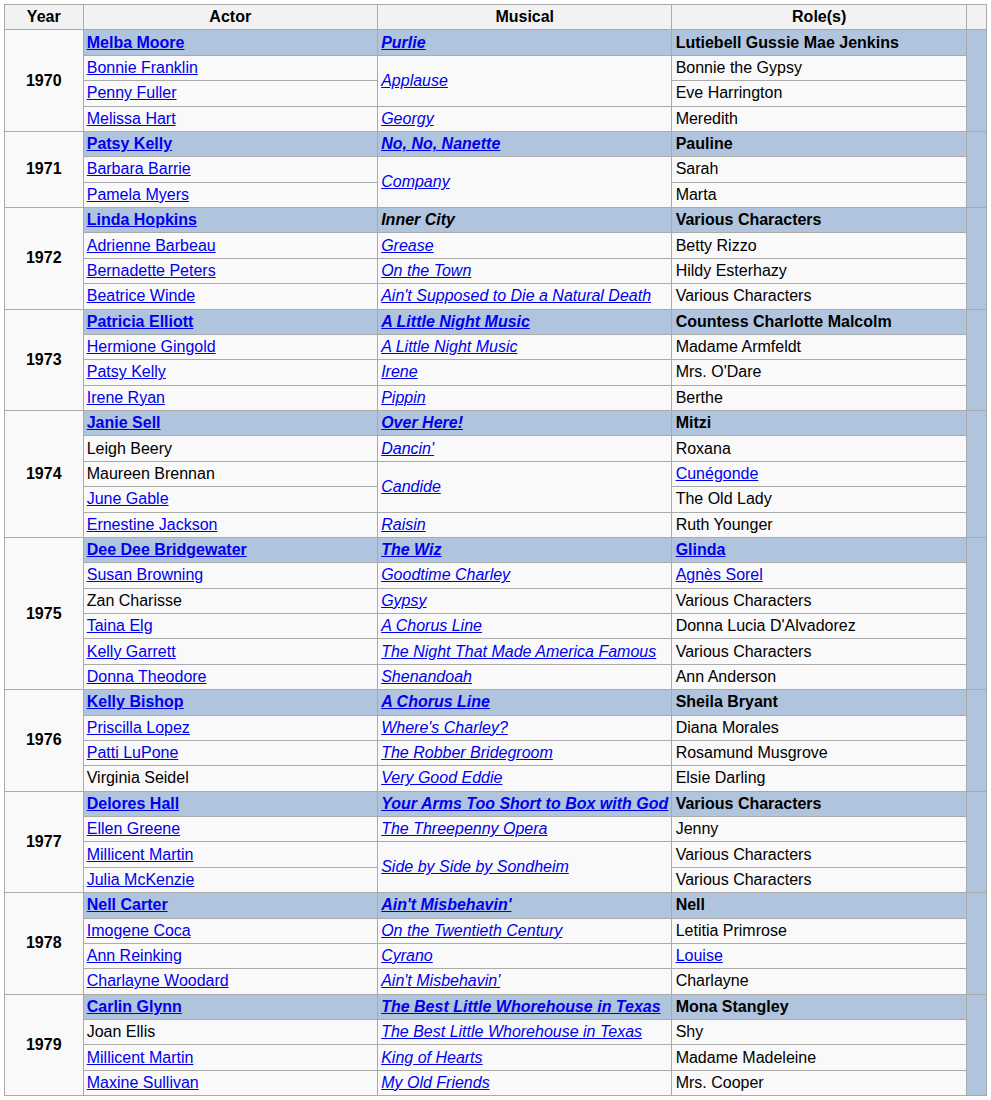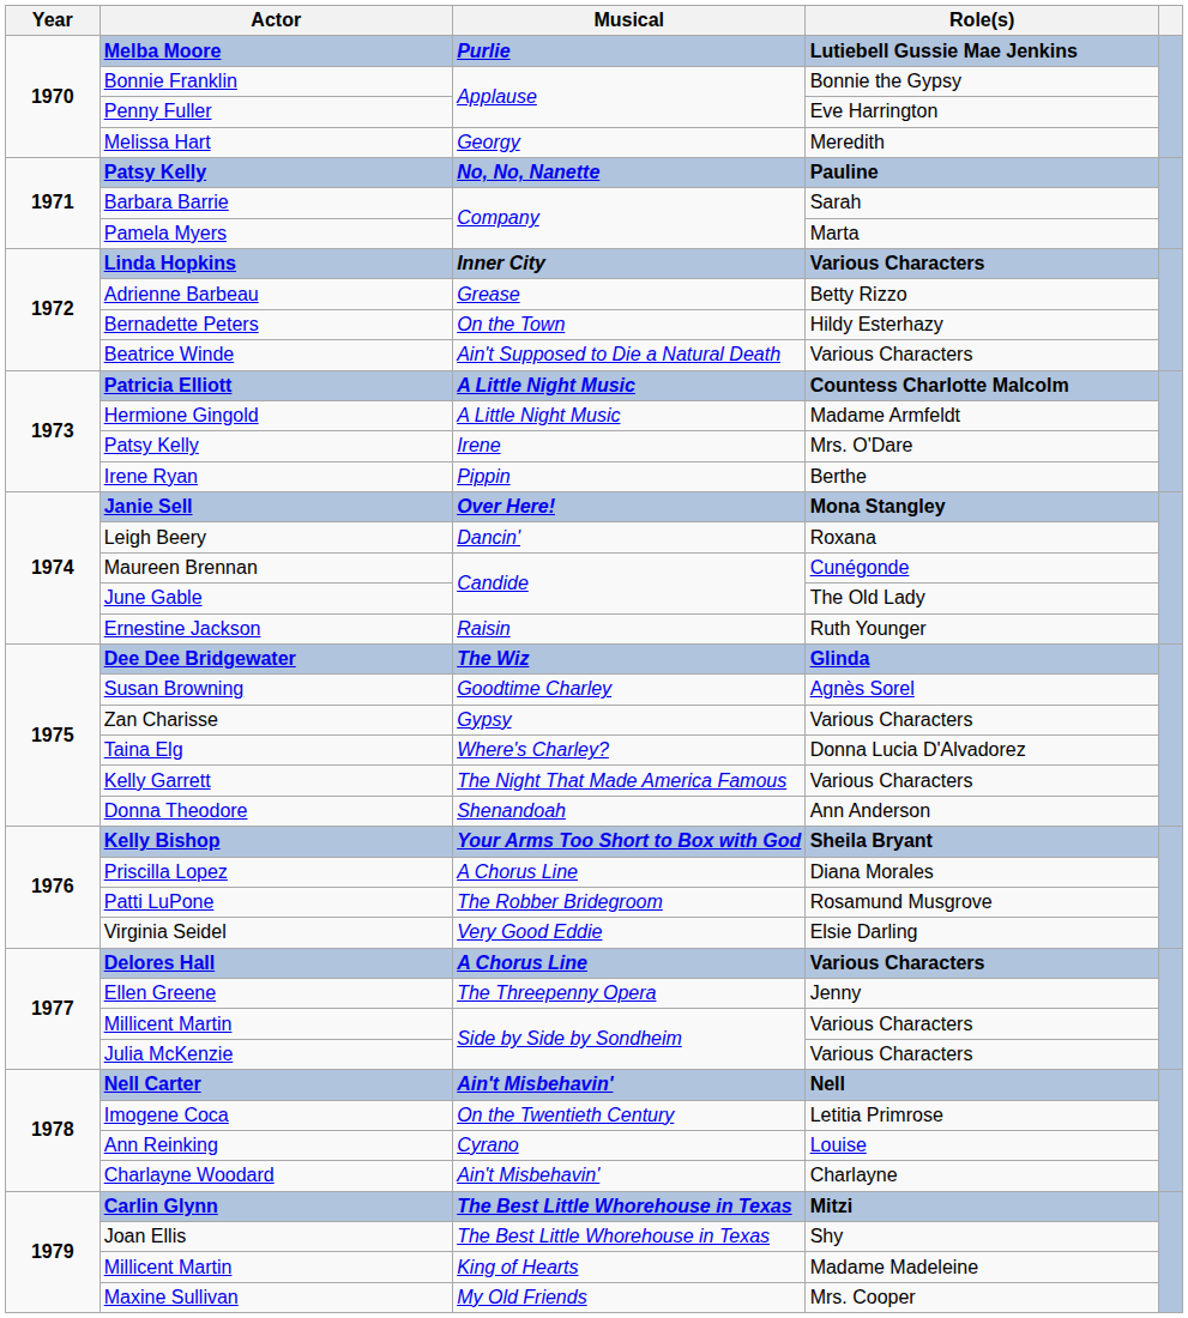Janie Sell | Role(s): Mitzi -> Mona Stangley
Taina Elg | Musical: A Chorus Line -> Where's Charley?
Kelly Bishop | Musical: A Chorus Line -> Your Arms Too Short to Box with God
Priscilla Lopez | Musical: Where's Charley? -> A Chorus Line
Delores Hall | Musical: Your Arms Too Short to Box with God -> A Chorus Line
Carlin Glynn | Role(s): Mona Stangley -> Mitzi
